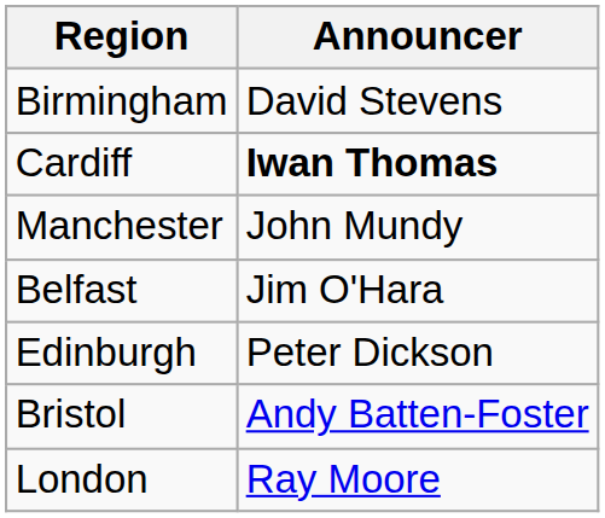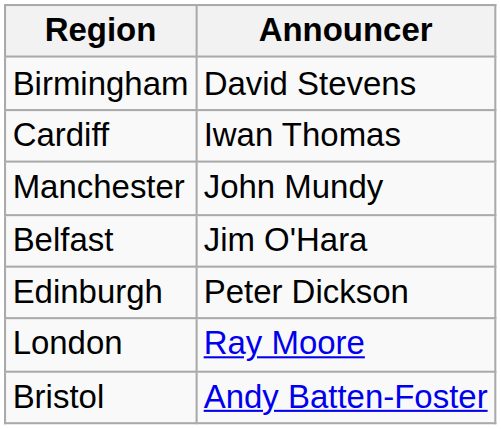Cardiff | Announcer: bold -> normal
rows swapped: London <-> Bristol
